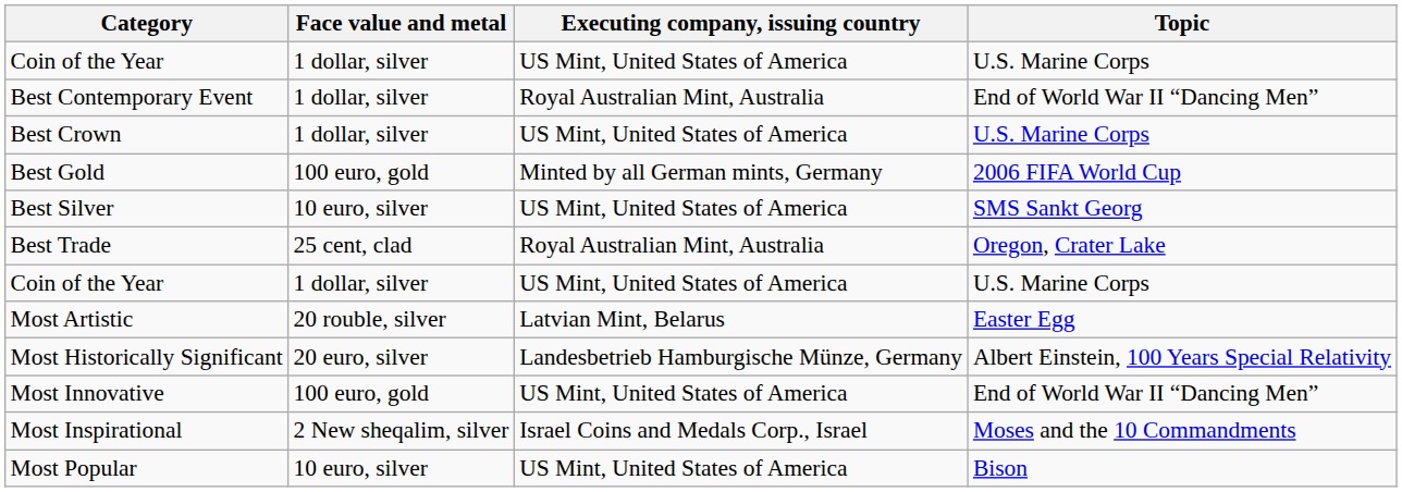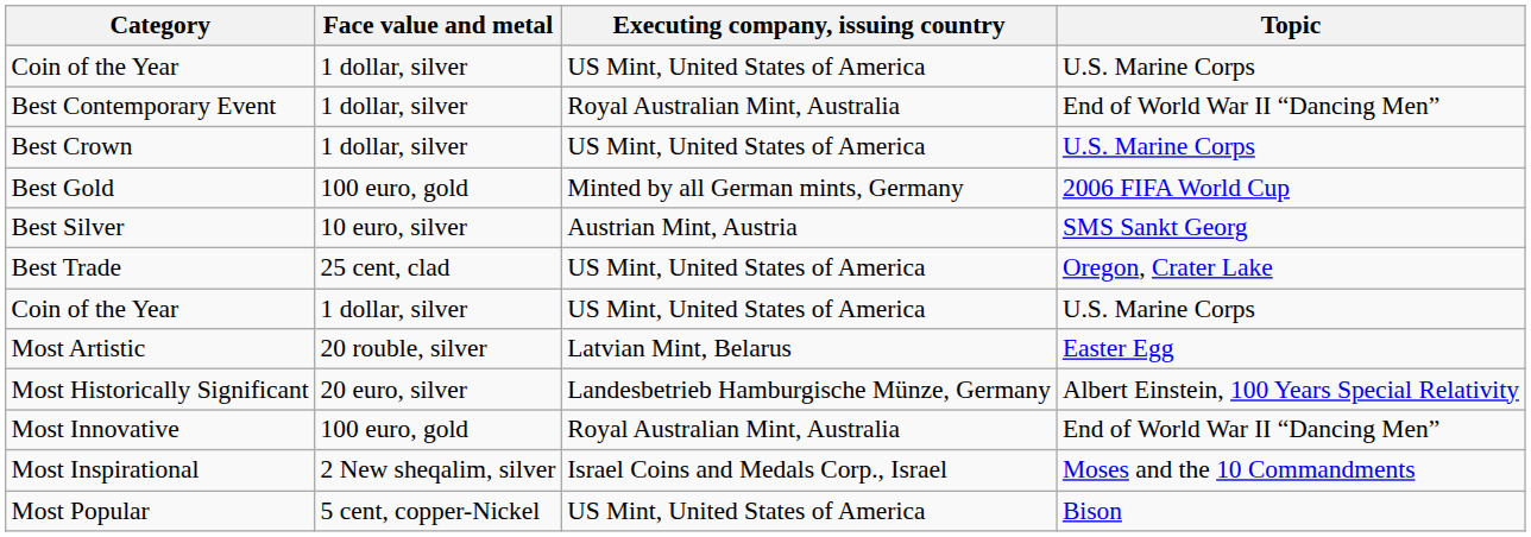Best Silver | Executing company, issuing country: US Mint, United States of America -> Austrian Mint, Austria
Best Trade | Executing company, issuing country: Royal Australian Mint, Australia -> US Mint, United States of America
Most Innovative | Executing company, issuing country: US Mint, United States of America -> Royal Australian Mint, Australia
Most Popular | Face value and metal: 10 euro, silver -> 5 cent, copper-Nickel
